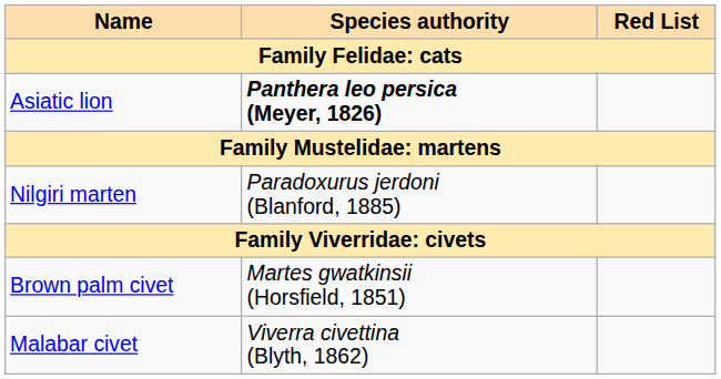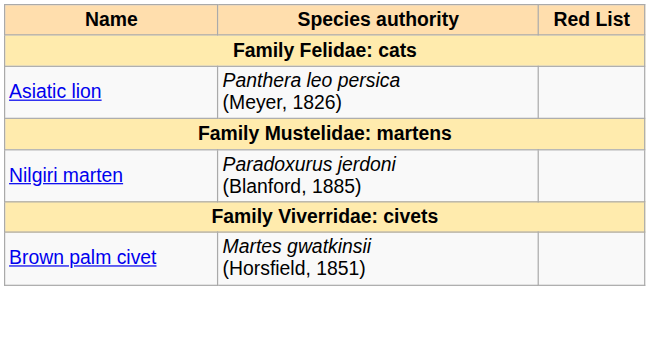Asiatic lion | Species authority: bold -> normal
- row: Malabar civet | Viverra civettina (Blyth, 1862)
